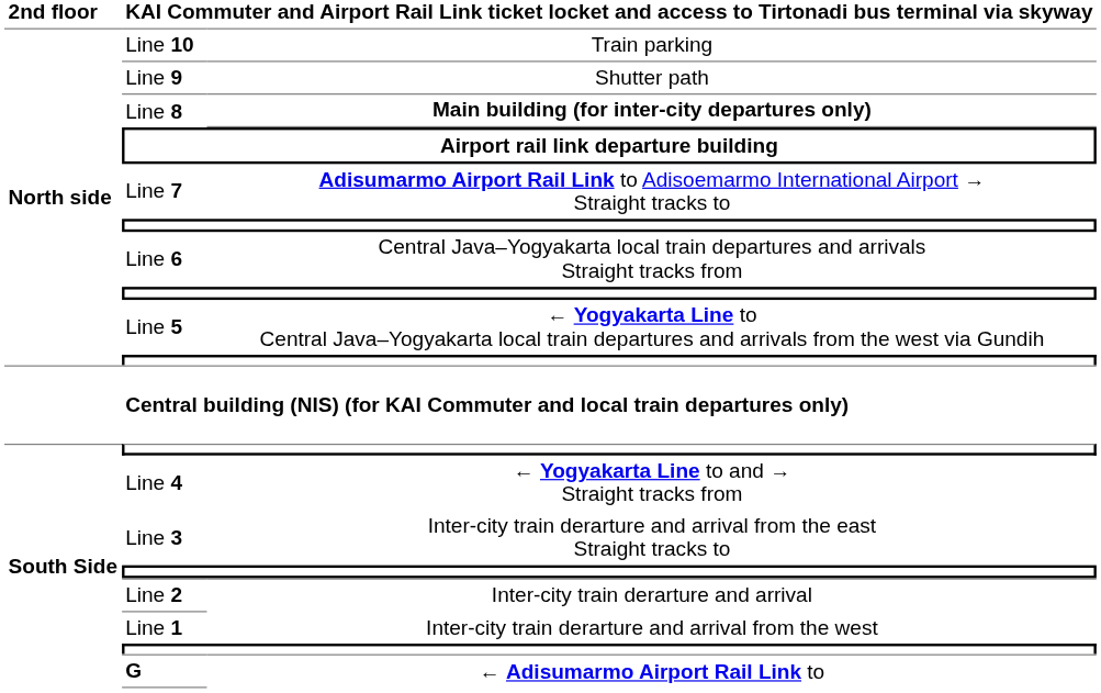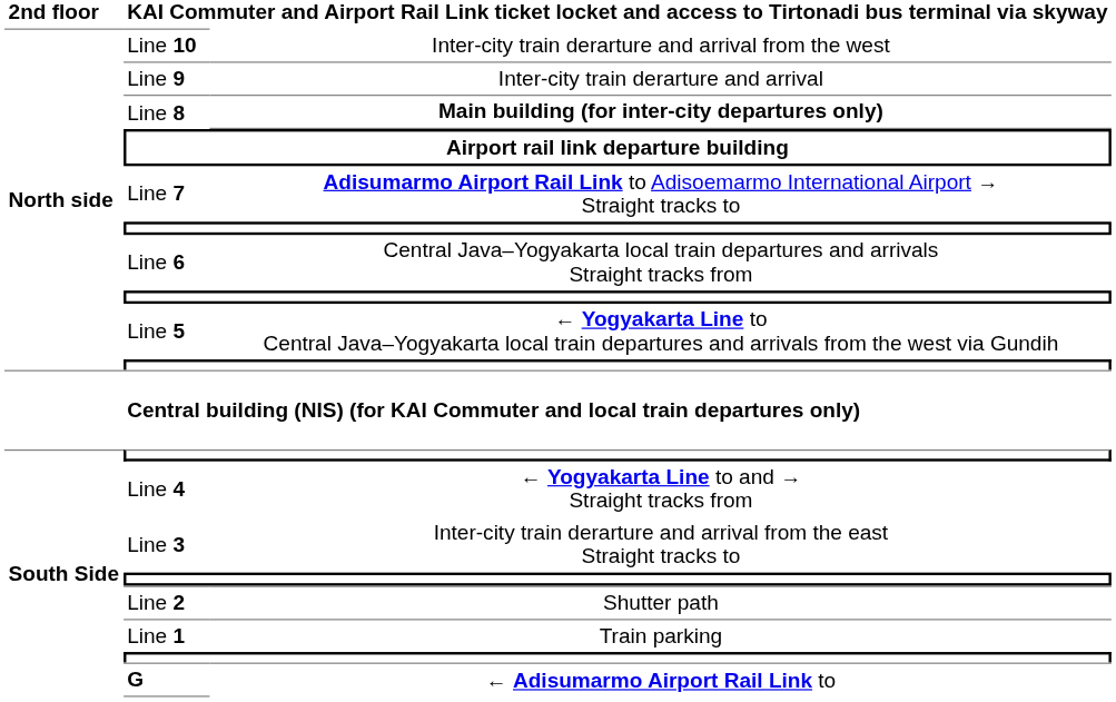Line 10 | column 3: Train parking -> Inter-city train derarture and arrival from the west
Line 9 | column 3: Shutter path -> Inter-city train derarture and arrival
Line 2 | column 3: Inter-city train derarture and arrival -> Shutter path
Line 1 | column 3: Inter-city train derarture and arrival from the west -> Train parking
